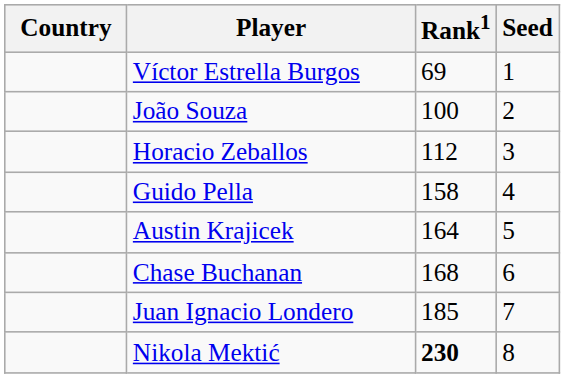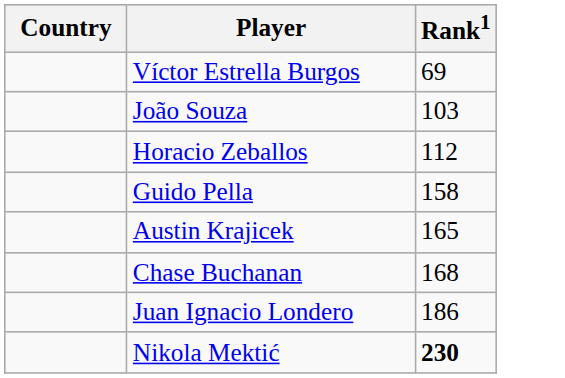- column: Seed | 1 | 2 | 3 | 4 | 5 | 6 | 7 | 8
João Souza | Rank1: 100 -> 103
Austin Krajicek | Rank1: 164 -> 165
Juan Ignacio Londero | Rank1: 185 -> 186
